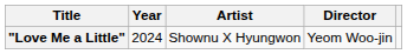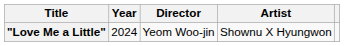columns swapped: Artist <-> Director
